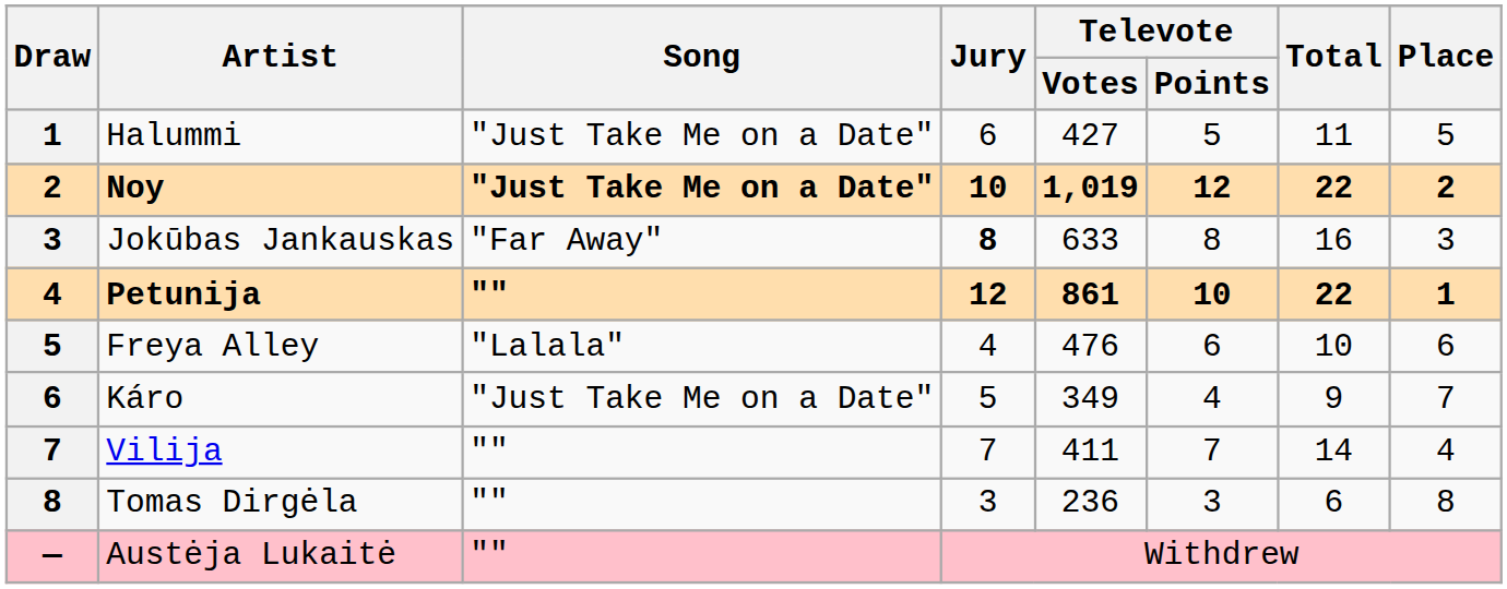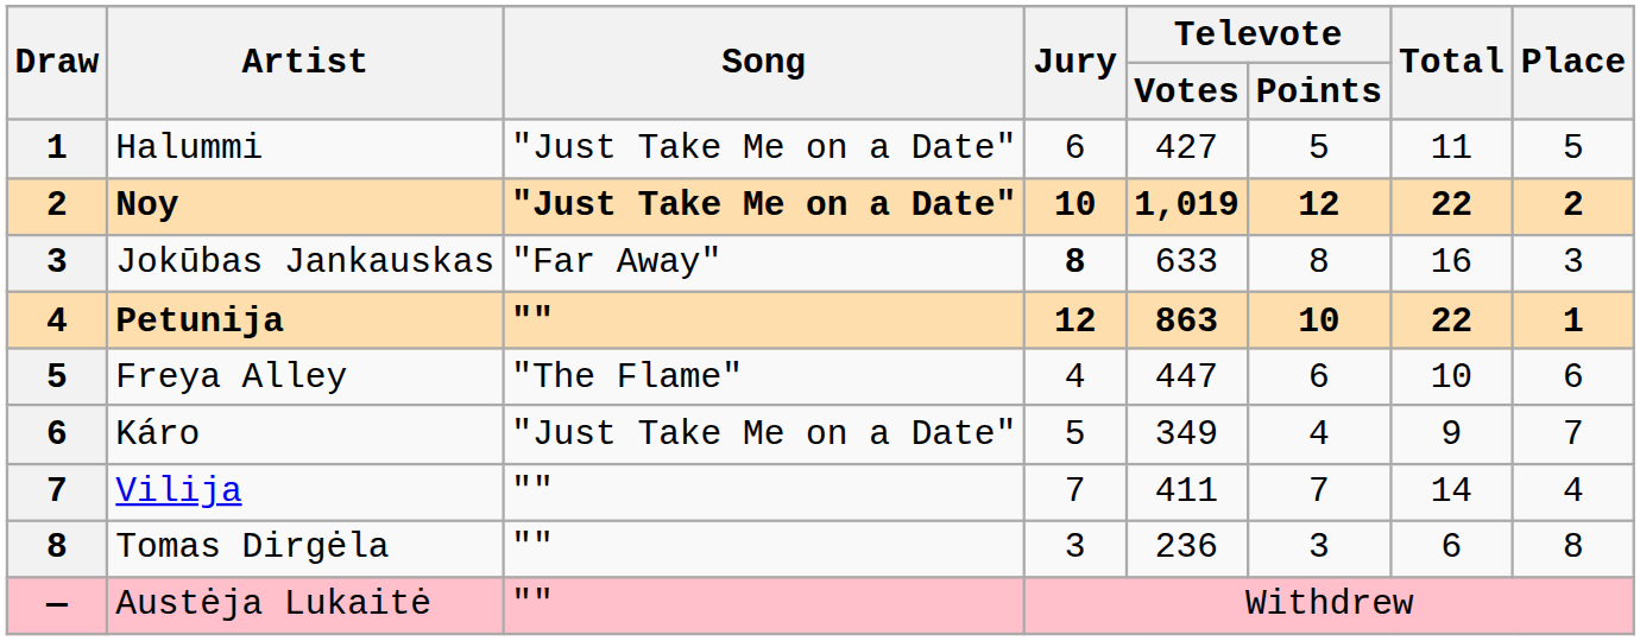Petunija | Televote / Votes: 861 -> 863
Freya Alley | Song: "Lalala" -> "The Flame"
Freya Alley | Televote / Votes: 476 -> 447
